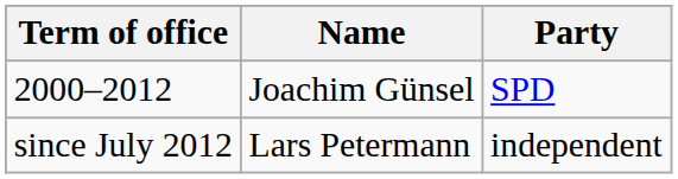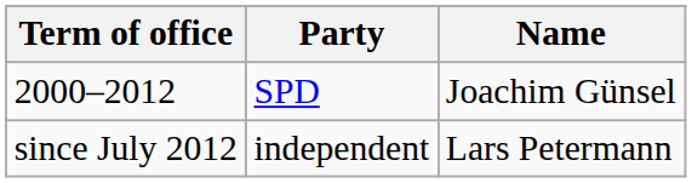columns swapped: Name <-> Party
